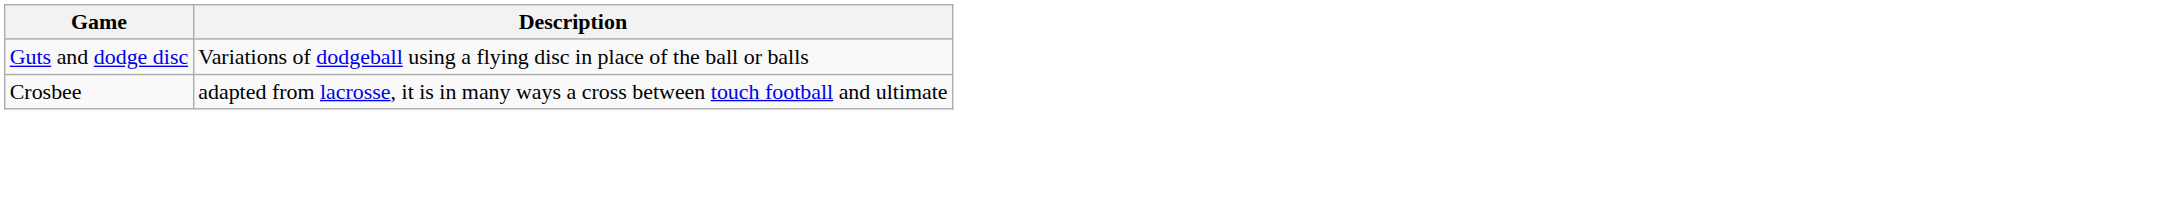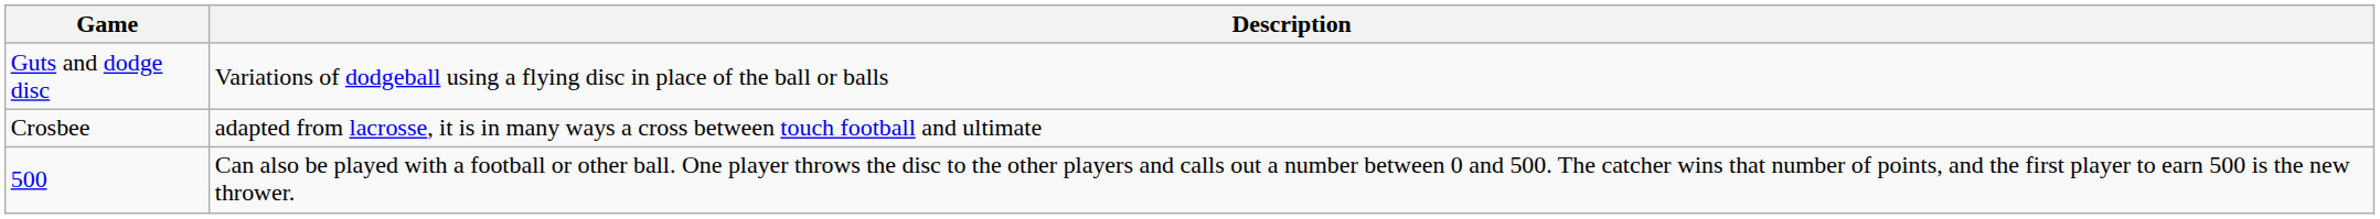+ row: 500 | Can also be played with a football or other ball. One player throws the disc to the other players and calls out a number between 0 and 500. The catcher wins that number of points, and the first player to earn 500 is the new thrower.
